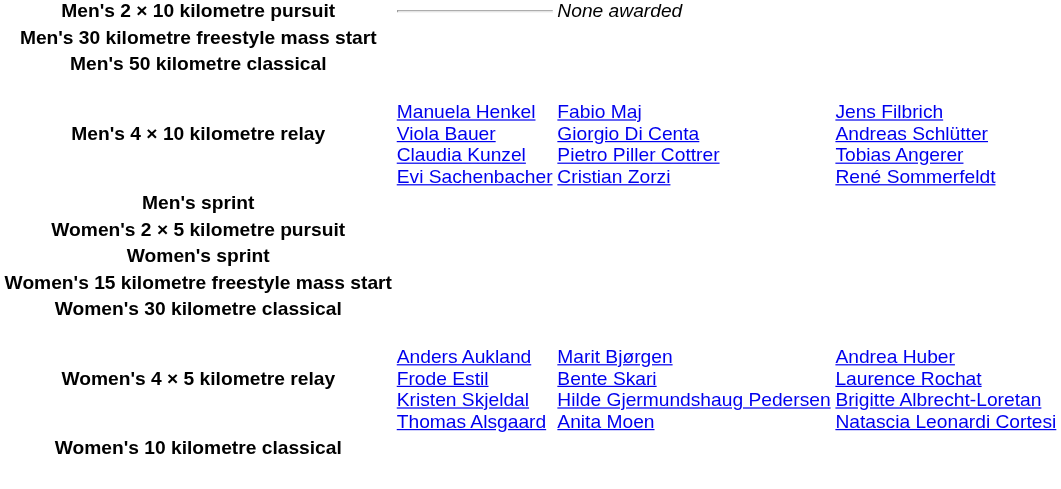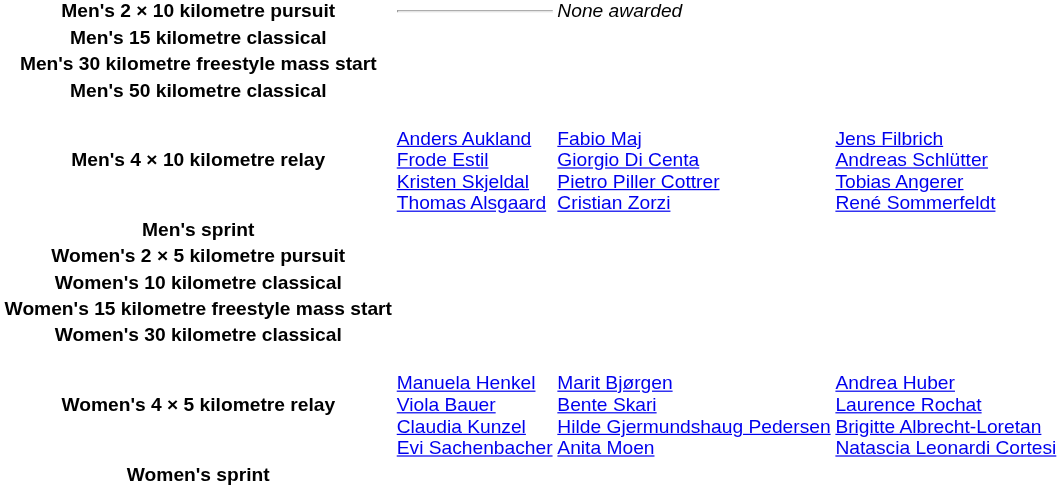+ row: Men's 15 kilometre classical
Men's 4 × 10 kilometre relay | column 2: Manuela Henkel Viola Bauer Claudia Kunzel Evi Sachenbacher -> Anders Aukland Frode Estil Kristen Skjeldal Thomas Alsgaard
rows swapped: Women's 10 kilometre classical <-> Women's sprint
Women's 4 × 5 kilometre relay | column 2: Anders Aukland Frode Estil Kristen Skjeldal Thomas Alsgaard -> Manuela Henkel Viola Bauer Claudia Kunzel Evi Sachenbacher
